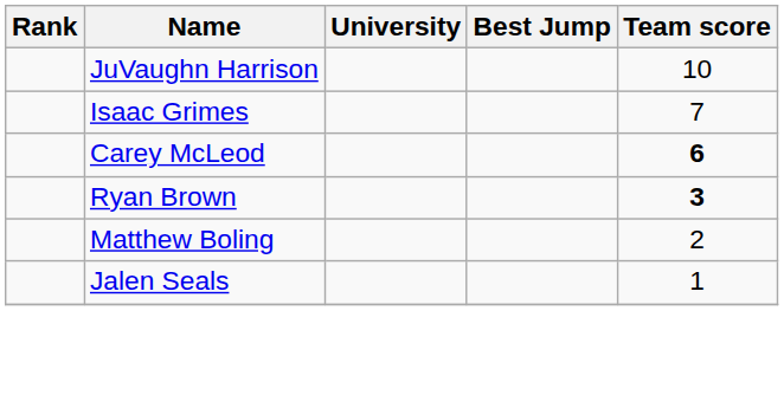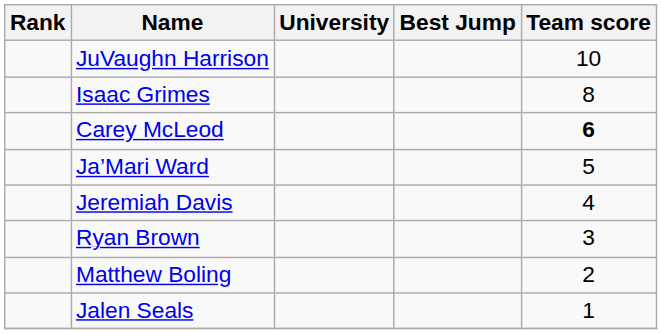Isaac Grimes | Team score: 7 -> 8
+ row: Ja’Mari Ward | 5
+ row: Jeremiah Davis | 4
Ryan Brown | Team score: bold -> normal
